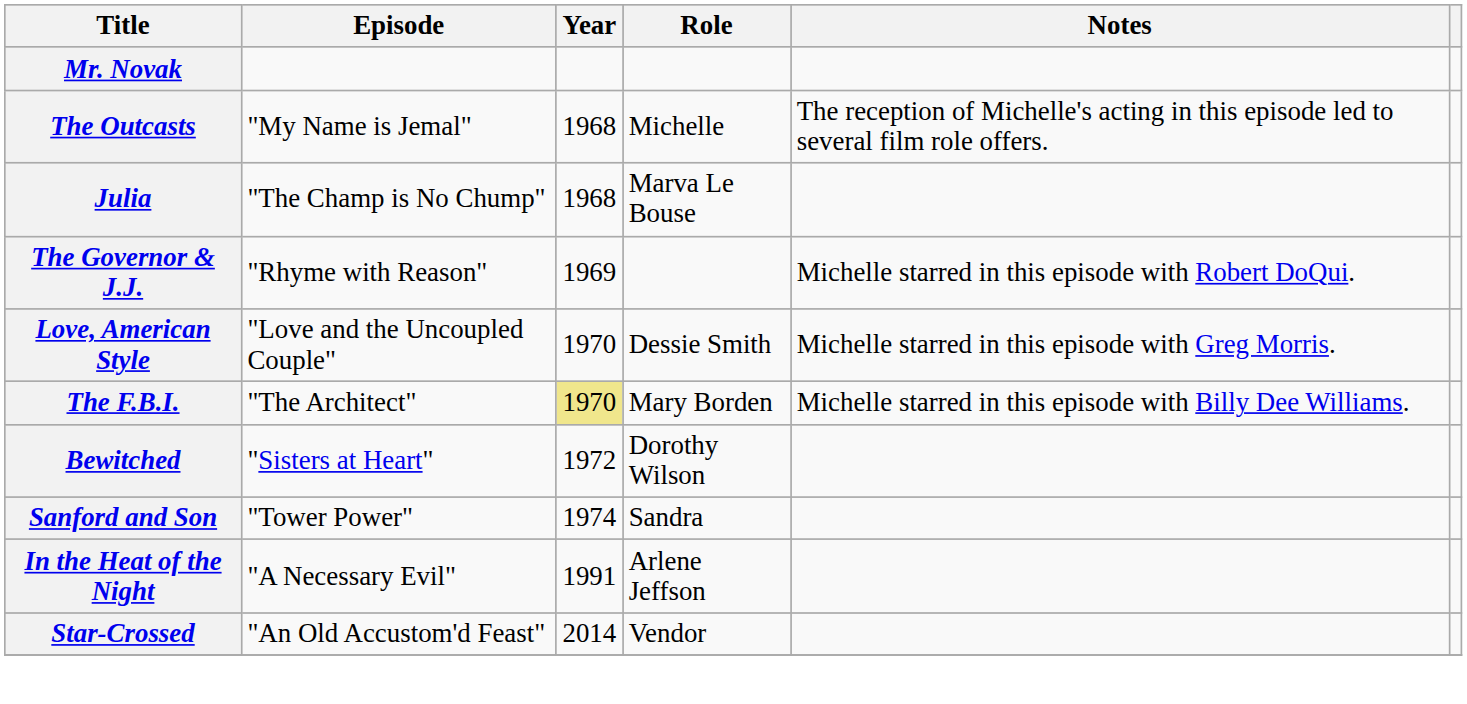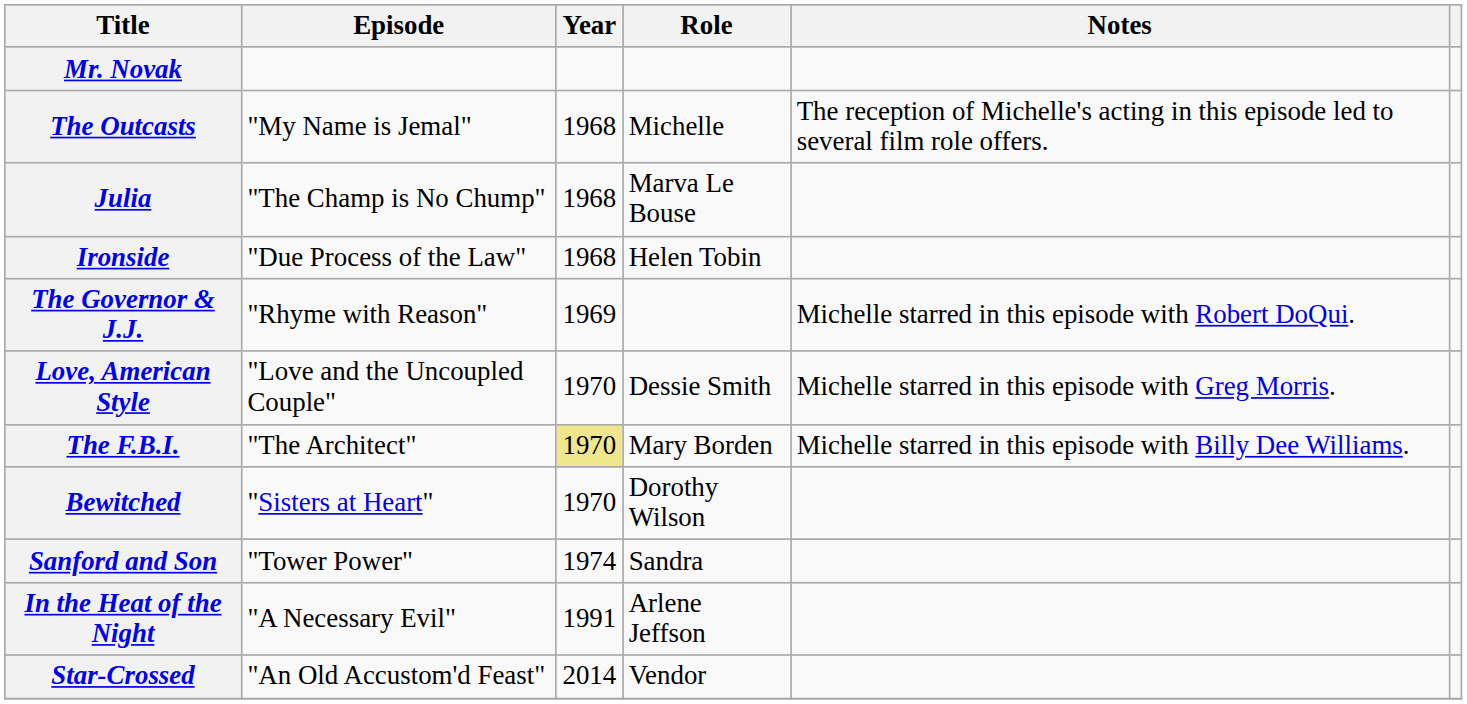+ row: Ironside | "Due Process of the Law" | 1968 | Helen Tobin
Bewitched | Year: 1972 -> 1970
